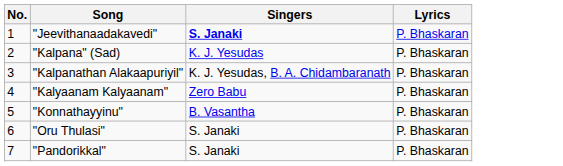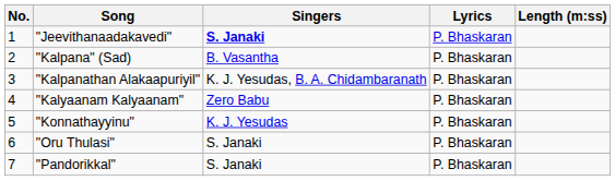+ column: Length (m:ss)
"Kalpana" (Sad) | Singers: K. J. Yesudas -> B. Vasantha
"Konnathayyinu" | Singers: B. Vasantha -> K. J. Yesudas
